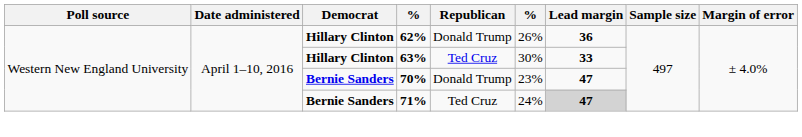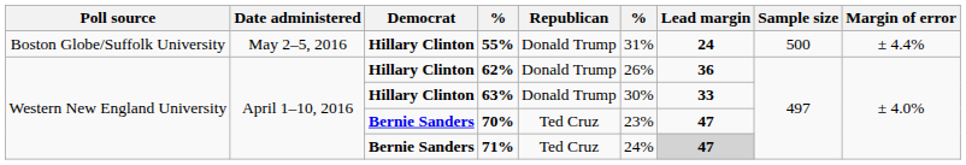+ row: Boston Globe/Suffolk University | May 2–5, 2016 | Hillary Clinton | 55% | Donald Trump | 31% | 24 | 500 | ± 4.4%
63% | Republican: Ted Cruz -> Donald Trump
70% | Republican: Donald Trump -> Ted Cruz
